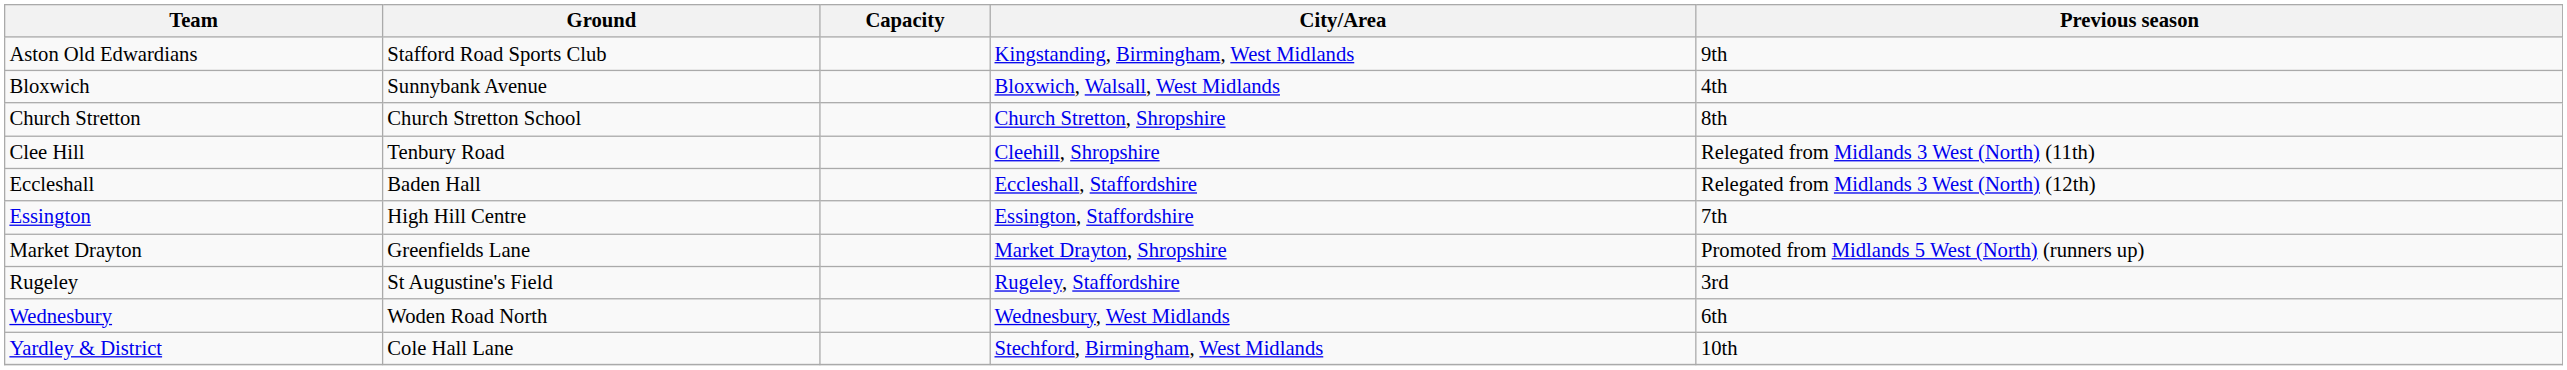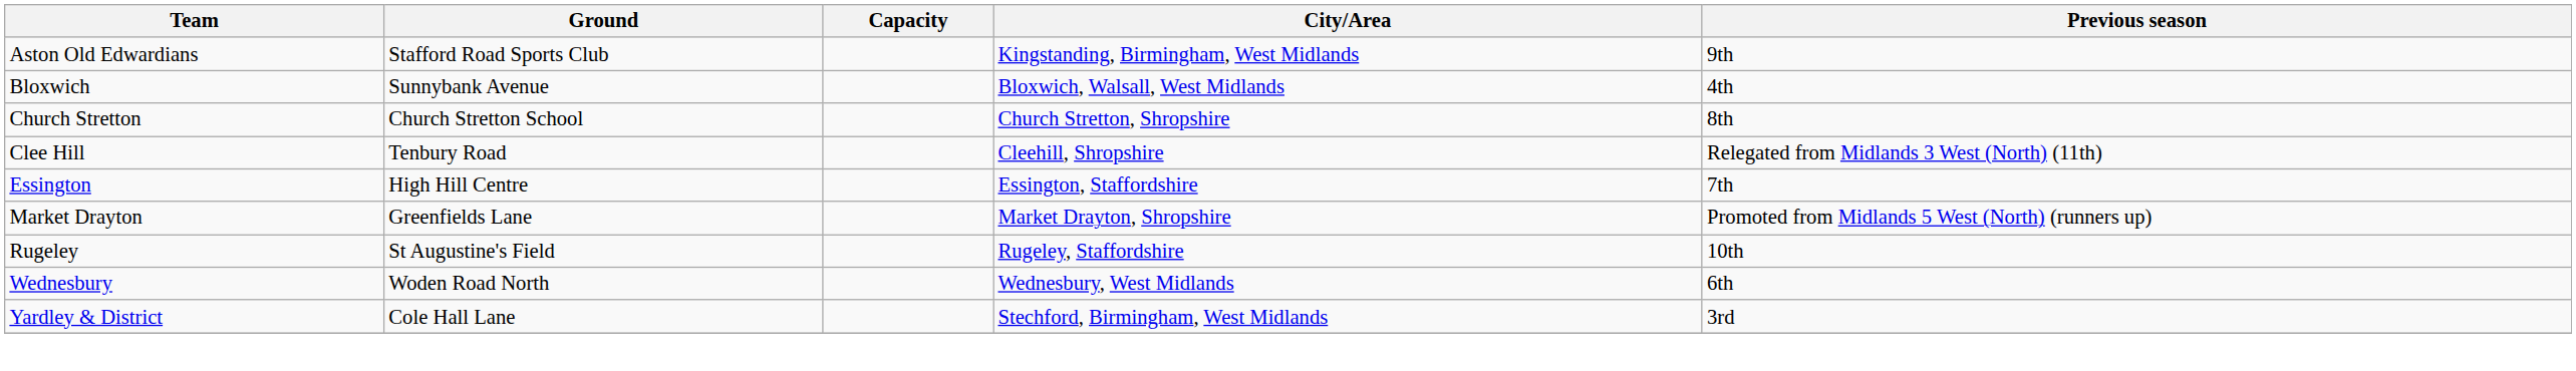- row: Eccleshall | Baden Hall | Eccleshall, Staffordshire | Relegated from Midlands 3 West (North) (12th)
Rugeley | Previous season: 3rd -> 10th
Yardley & District | Previous season: 10th -> 3rd
